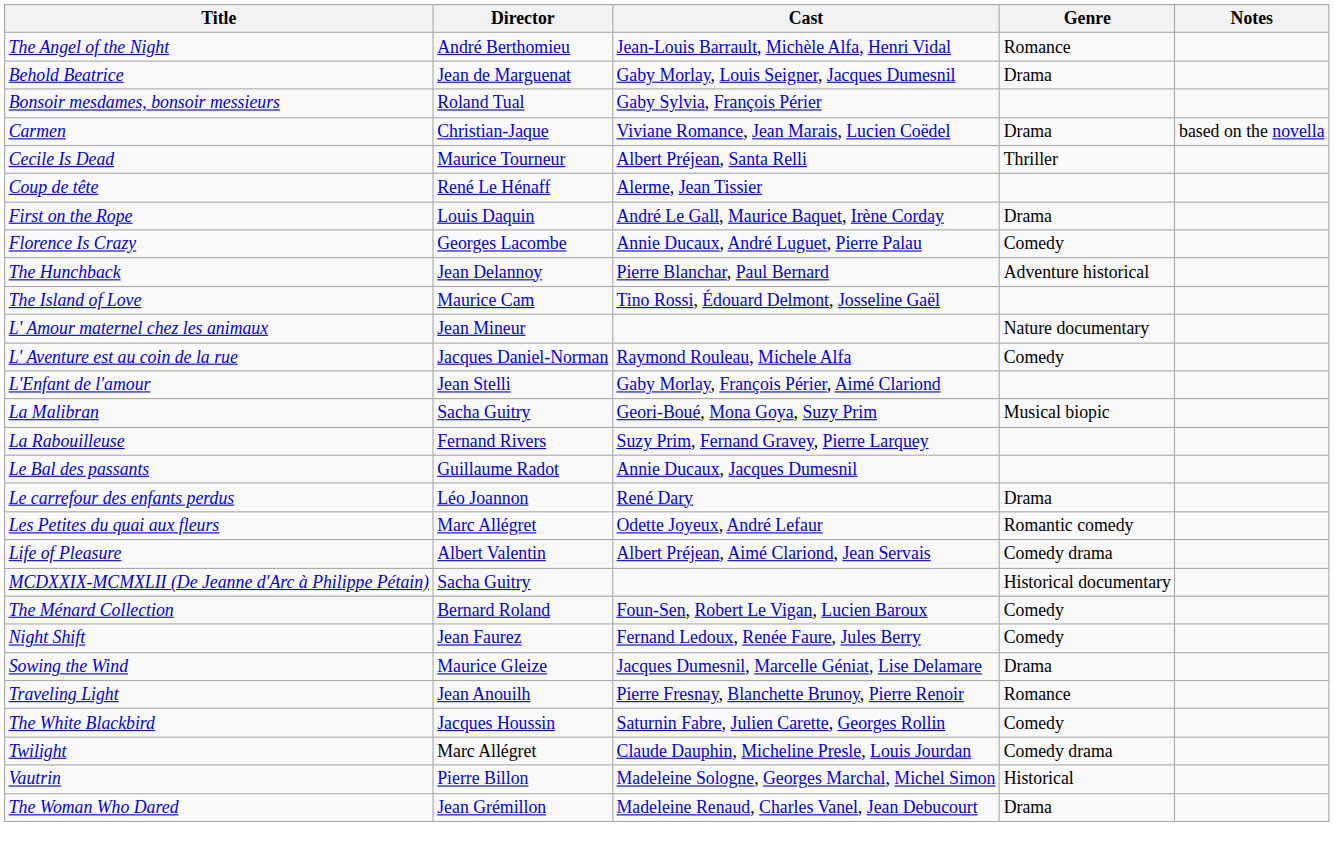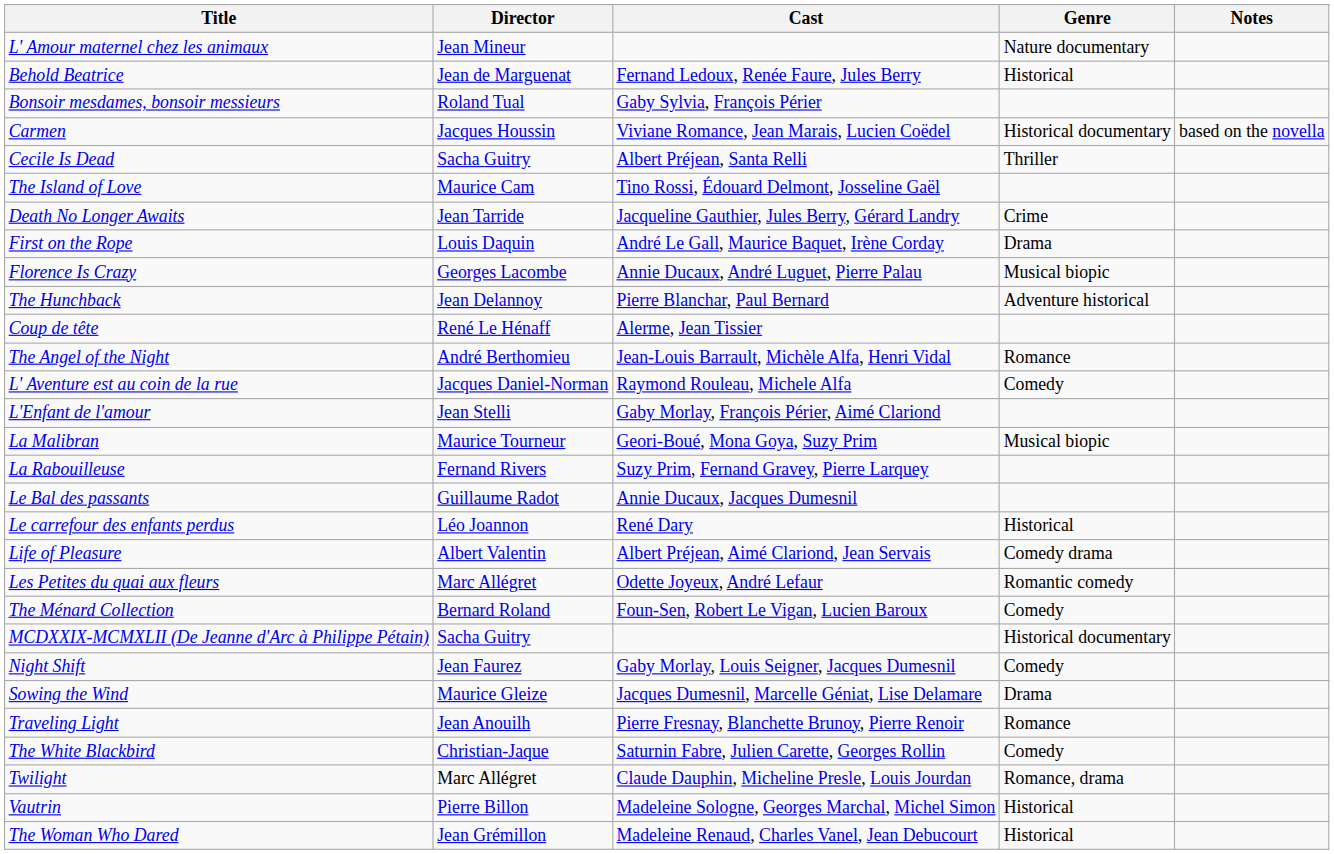rows swapped: The Angel of the Night <-> L' Amour maternel chez les animaux
Behold Beatrice | Cast: Gaby Morlay, Louis Seigner, Jacques Dumesnil -> Fernand Ledoux, Renée Faure, Jules Berry
Behold Beatrice | Genre: Drama -> Historical
Carmen | Director: Christian-Jaque -> Jacques Houssin
Carmen | Genre: Drama -> Historical documentary
Cecile Is Dead | Director: Maurice Tourneur -> Sacha Guitry
rows swapped: Coup de tête <-> The Island of Love
+ row: Death No Longer Awaits | Jean Tarride | Jacqueline Gauthier, Jules Berry, Gérard Landry | Crime
Florence Is Crazy | Genre: Comedy -> Musical biopic
La Malibran | Director: Sacha Guitry -> Maurice Tourneur
Le carrefour des enfants perdus | Genre: Drama -> Historical
rows swapped: Life of Pleasure <-> Les Petites du quai aux fleurs
rows swapped: MCDXXIX-MCMXLII (De Jeanne d'Arc à Philippe Pétain) <-> The Ménard Collection
Night Shift | Cast: Fernand Ledoux, Renée Faure, Jules Berry -> Gaby Morlay, Louis Seigner, Jacques Dumesnil
The White Blackbird | Director: Jacques Houssin -> Christian-Jaque
Twilight | Genre: Comedy drama -> Romance, drama
The Woman Who Dared | Genre: Drama -> Historical
